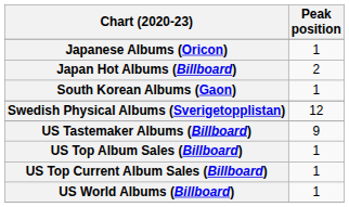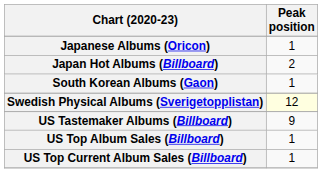Swedish Physical Albums (Sverigetopplistan) | Peak position: no background -> lightyellow background
- row: US World Albums (Billboard) | 1
